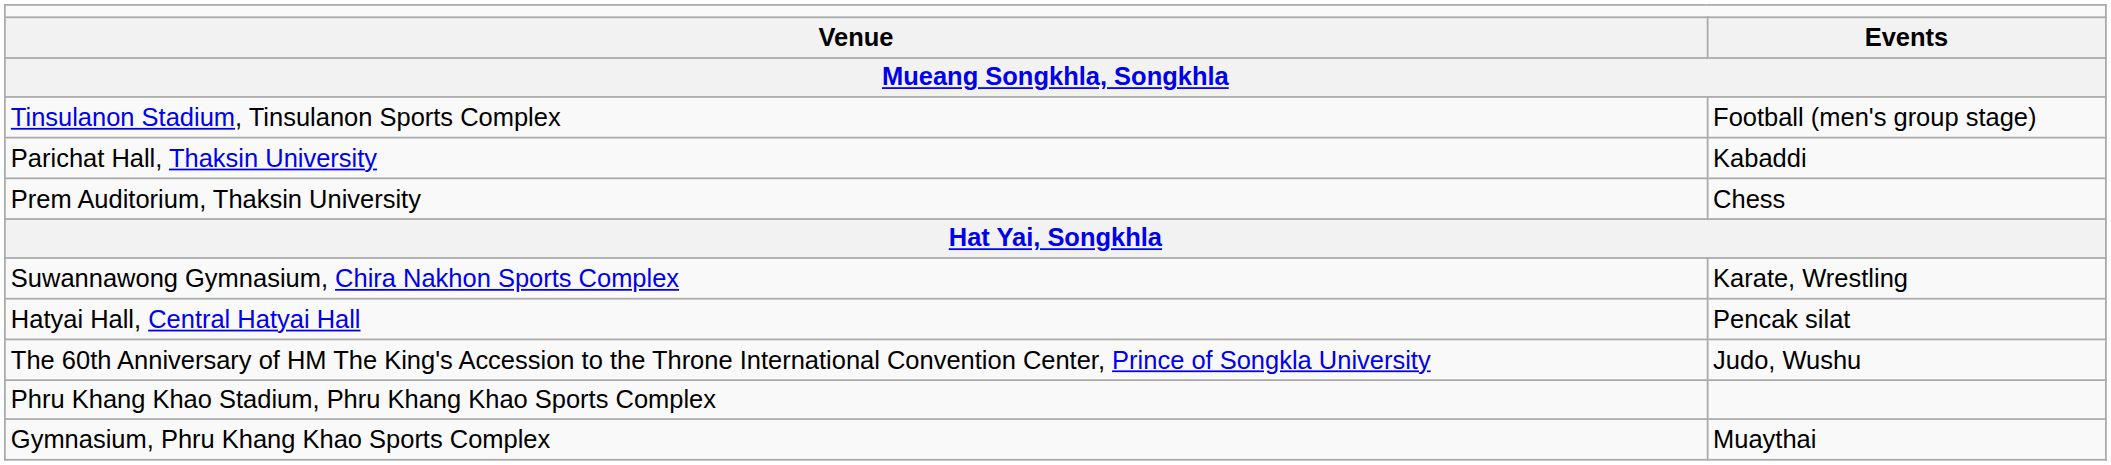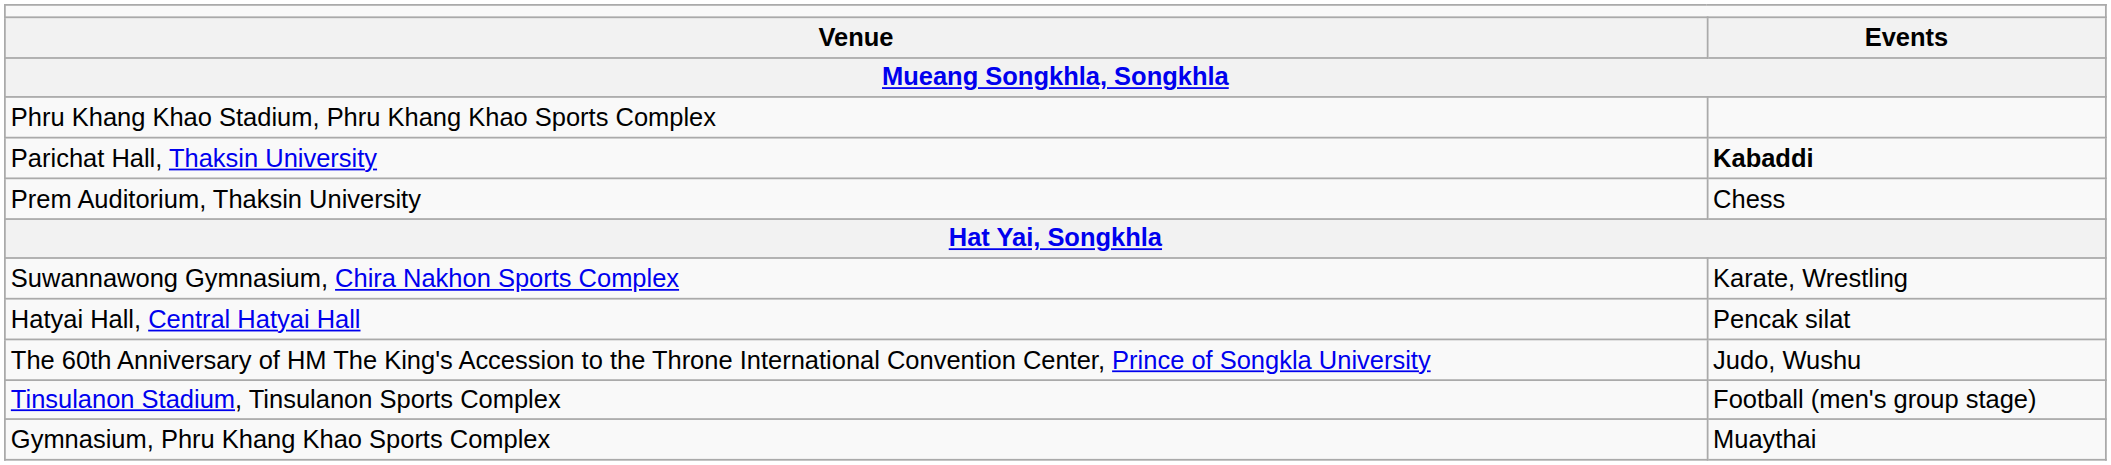rows swapped: Tinsulanon Stadium, Tinsulanon Sports Complex <-> Phru Khang Khao Stadium, Phru Khang Khao Sports Complex
Parichat Hall, Thaksin University | column 2: normal -> bold
